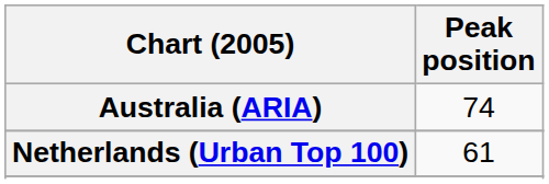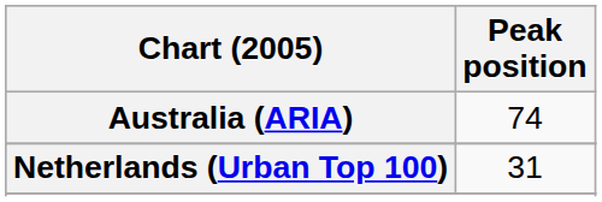Netherlands (Urban Top 100) | Peak position: 61 -> 31
